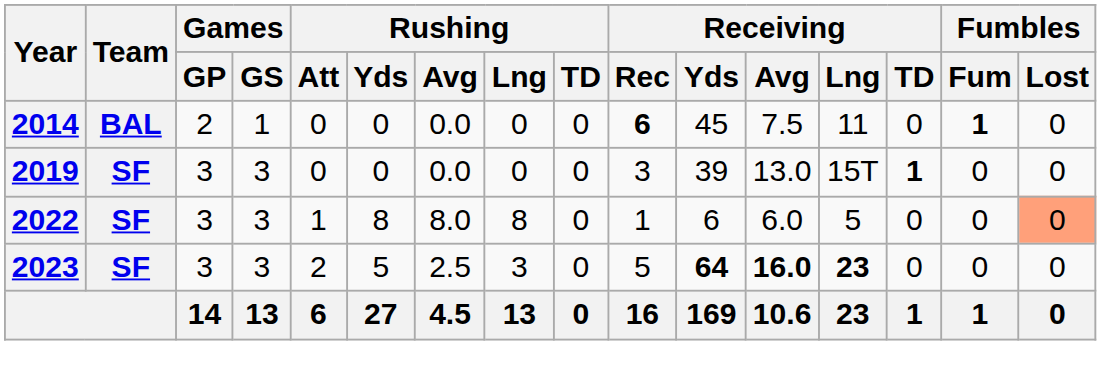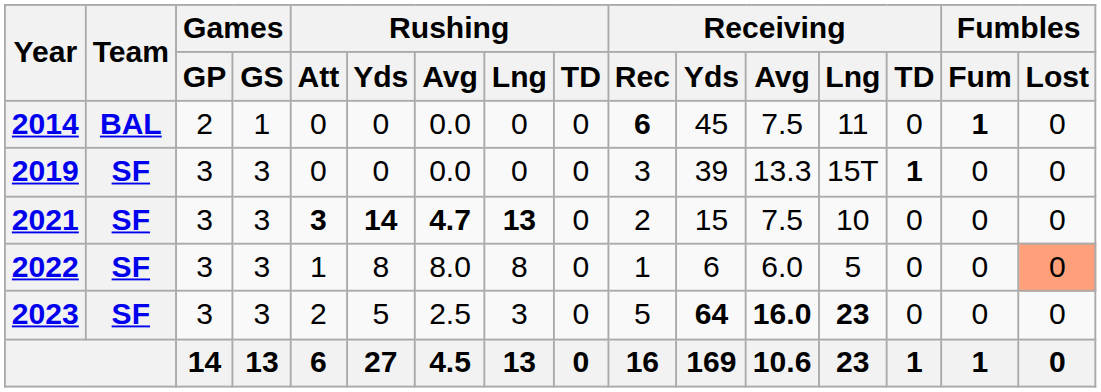2019 | Receiving / Avg: 13.0 -> 13.3
+ row: 2021 | SF | 3 | 3 | 3 | 14 | 4.7 | 13 | 0 | 2 | 15 | 7.5 | 10 | 0 | 0 | 0
